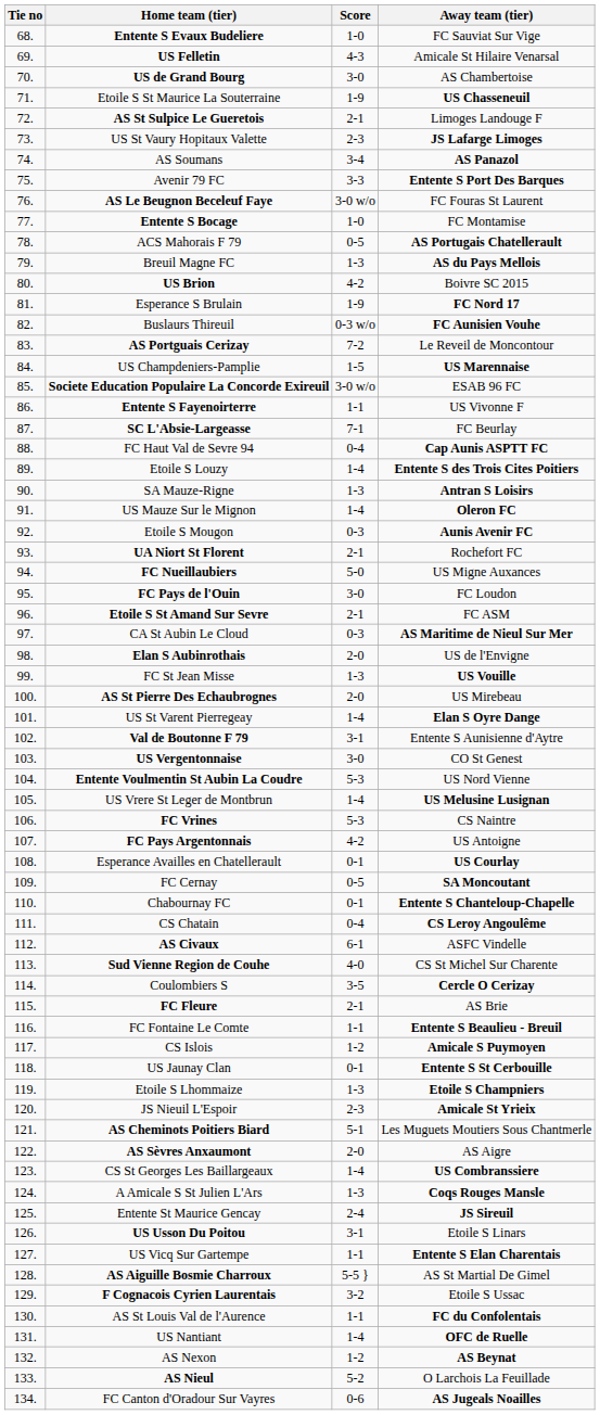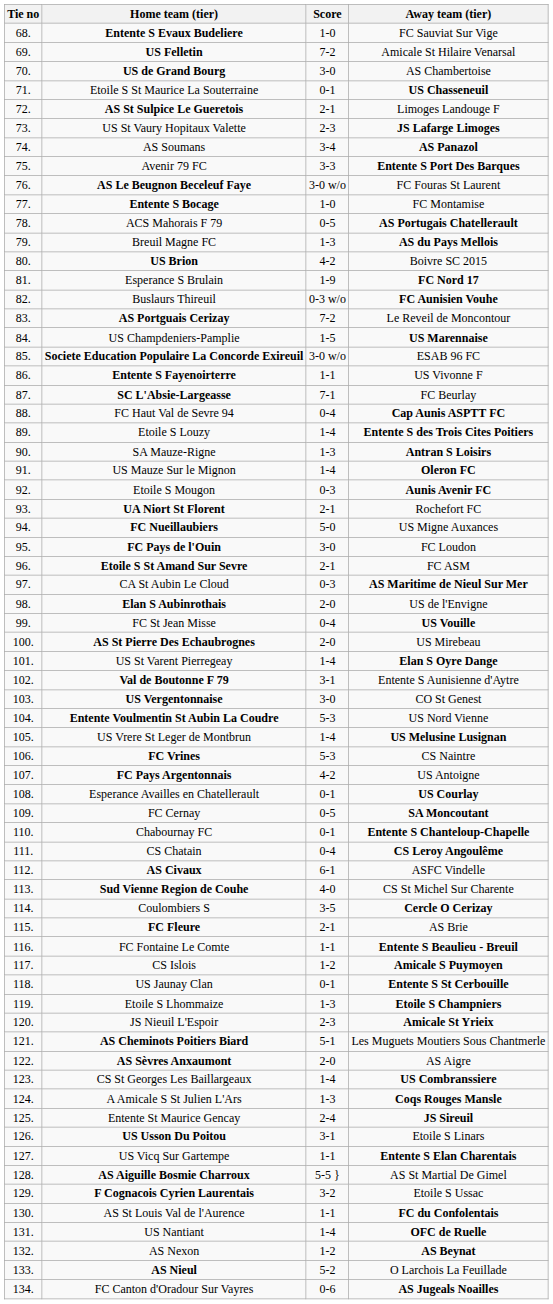US Felletin | Score: 4-3 -> 7-2
Etoile S St Maurice La Souterraine | Score: 1-9 -> 0-1
FC St Jean Misse | Score: 1-3 -> 0-4
